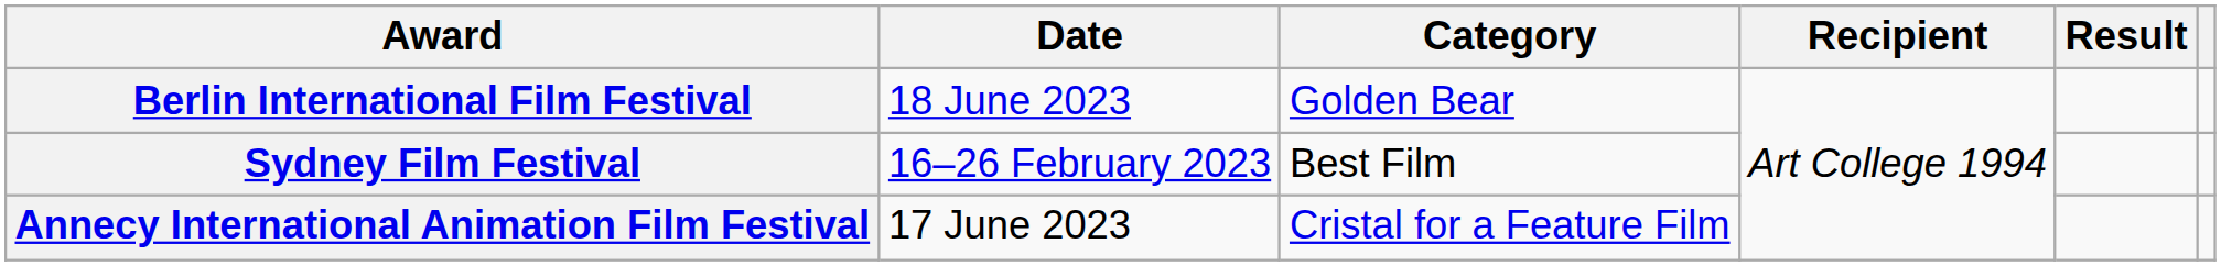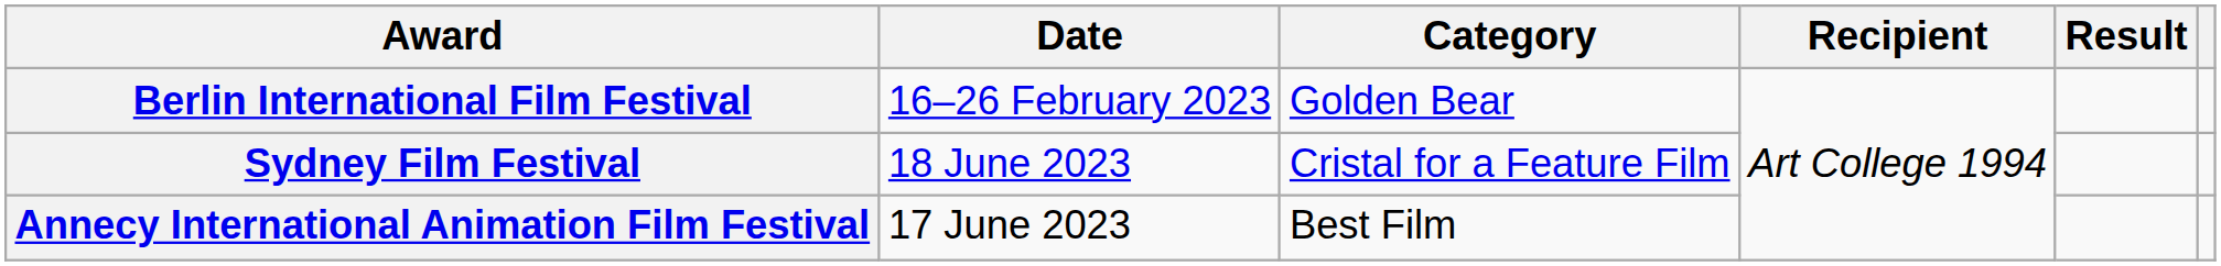Berlin International Film Festival | Date: 18 June 2023 -> 16–26 February 2023
Sydney Film Festival | Date: 16–26 February 2023 -> 18 June 2023
Sydney Film Festival | Category: Best Film -> Cristal for a Feature Film
Annecy International Animation Film Festival | Category: Cristal for a Feature Film -> Best Film
